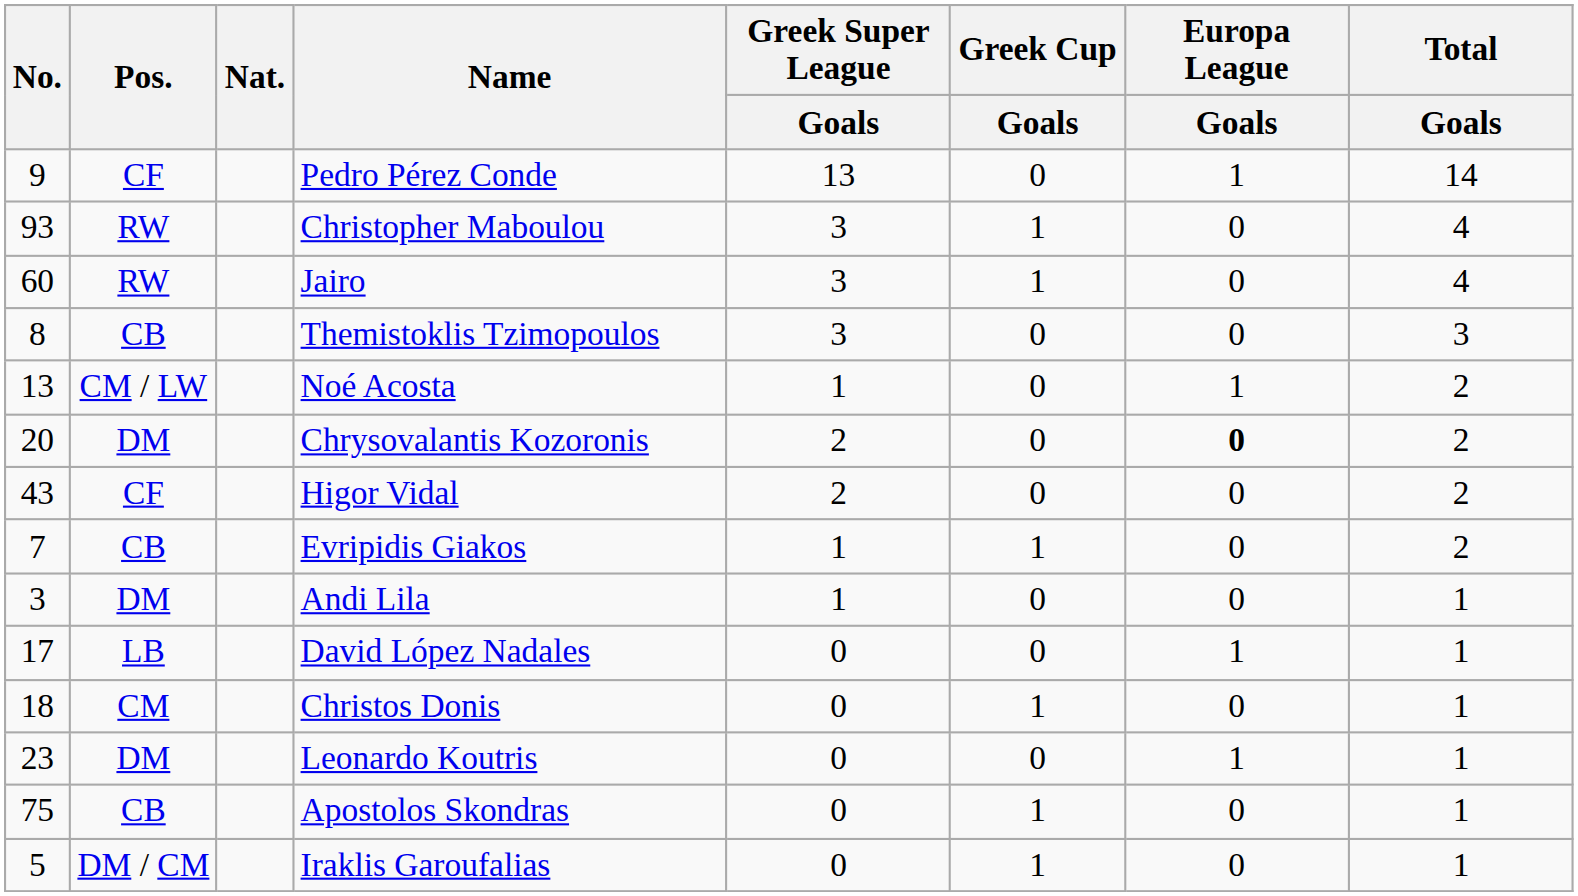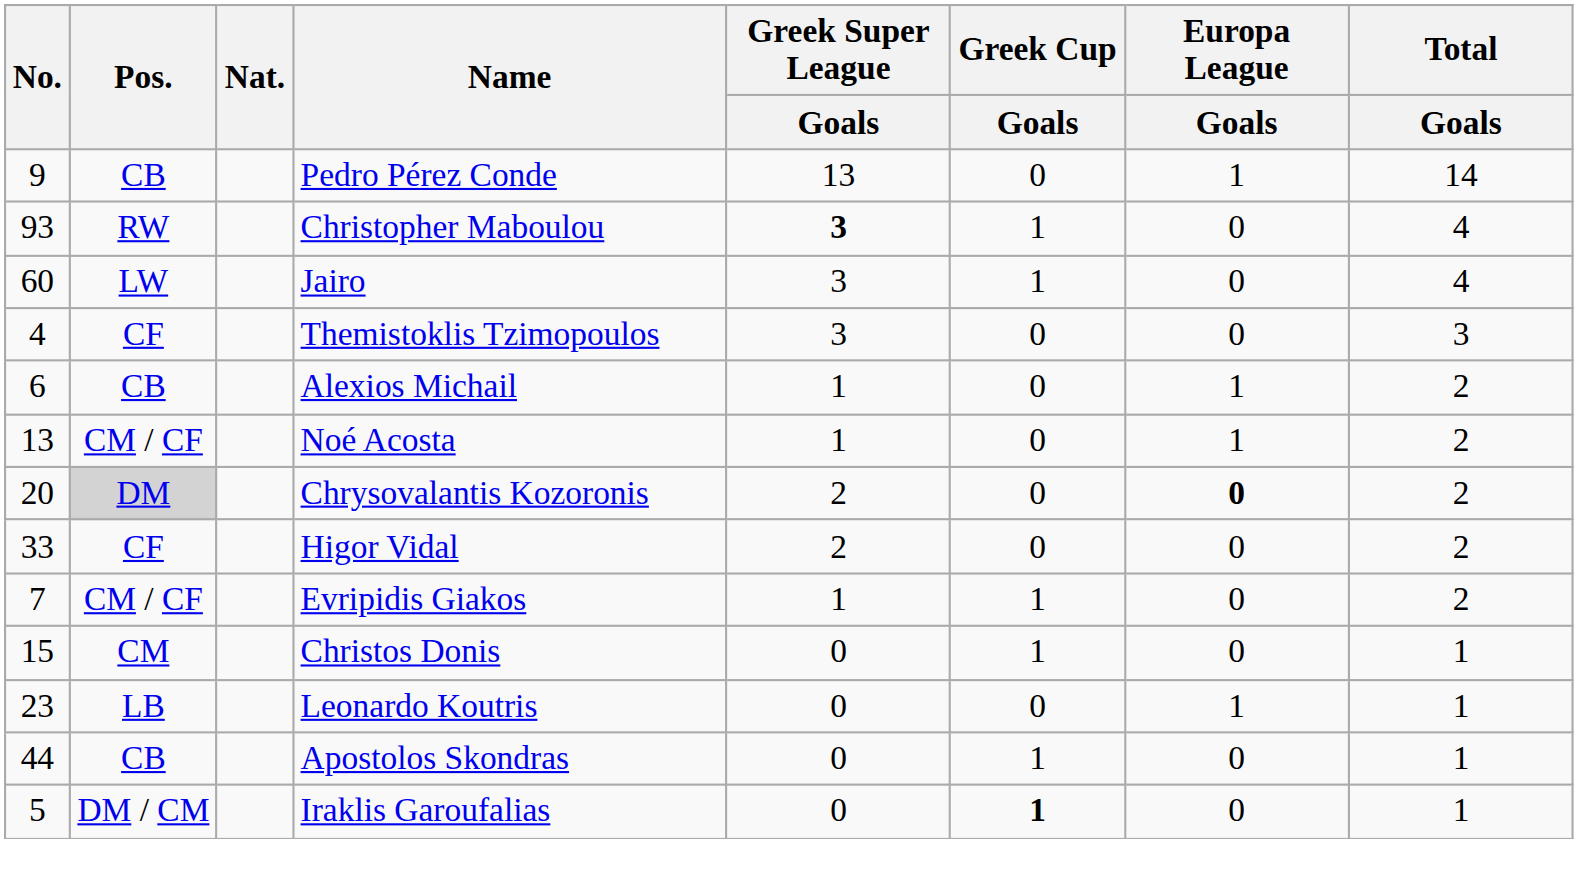Pedro Pérez Conde | Pos.: CF -> CB
Christopher Maboulou | Greek Super League / Goals: normal -> bold
Jairo | Pos.: RW -> LW
Themistoklis Tzimopoulos | No.: 8 -> 4
Themistoklis Tzimopoulos | Pos.: CB -> CF
+ row: 6 | CB | Alexios Michail | 1 | 0 | 1 | 2
Noé Acosta | Pos.: CM / LW -> CM / CF
Chrysovalantis Kozoronis | Pos.: no background -> lightgrey background
Higor Vidal | No.: 43 -> 33
Evripidis Giakos | Pos.: CB -> CM / CF
- row: 3 | DM | Andi Lila | 1 | 0 | 0 | 1
- row: 17 | LB | David López Nadales | 0 | 0 | 1 | 1
Christos Donis | No.: 18 -> 15
Leonardo Koutris | Pos.: DM -> LB
Apostolos Skondras | No.: 75 -> 44
Iraklis Garoufalias | Greek Cup / Goals: normal -> bold
